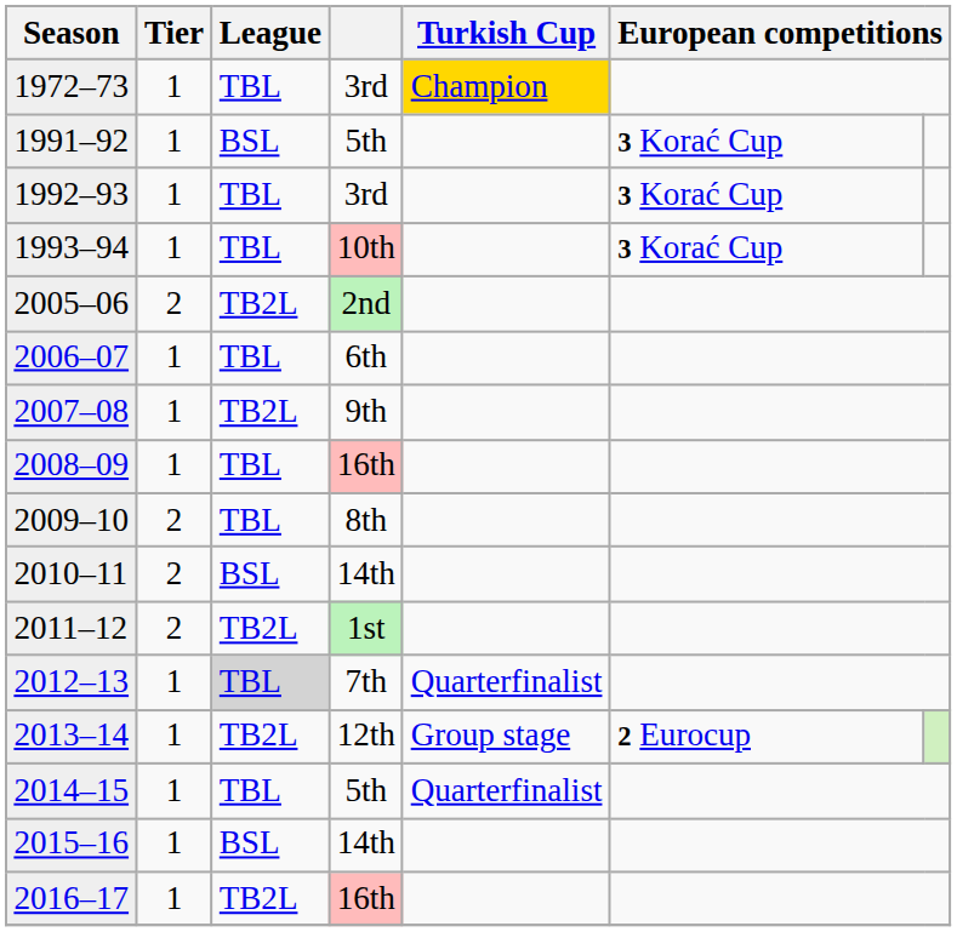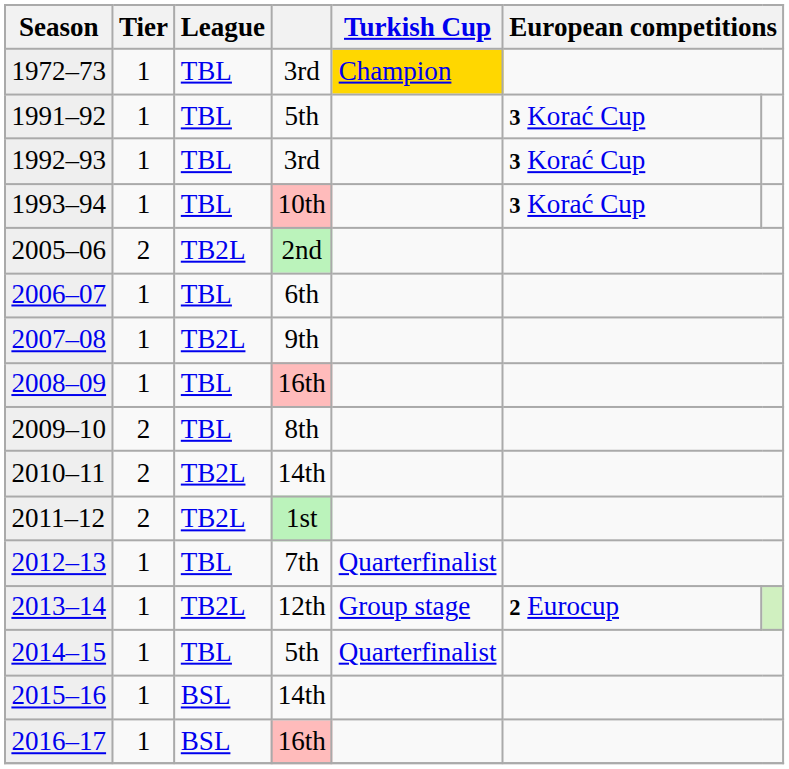1991–92 | League: BSL -> TBL
2010–11 | League: BSL -> TB2L
2012–13 | League: lightgrey background -> no background
2016–17 | League: TB2L -> BSL
